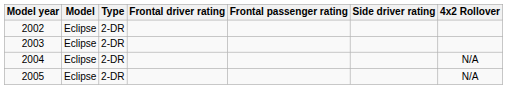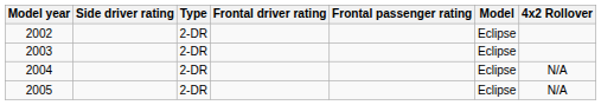columns swapped: Model <-> Side driver rating
